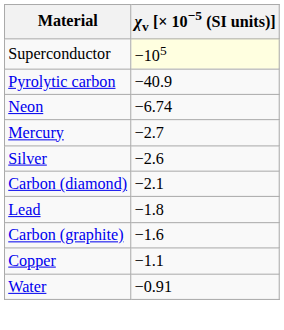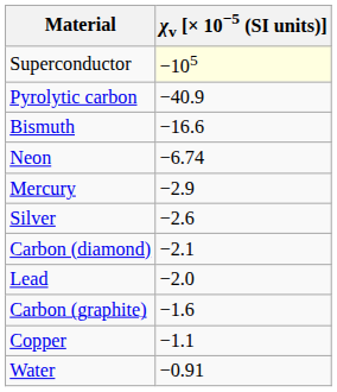+ row: Bismuth | −16.6
Mercury | χv [× 10−5 (SI units)]: −2.7 -> −2.9
Lead | χv [× 10−5 (SI units)]: −1.8 -> −2.0
